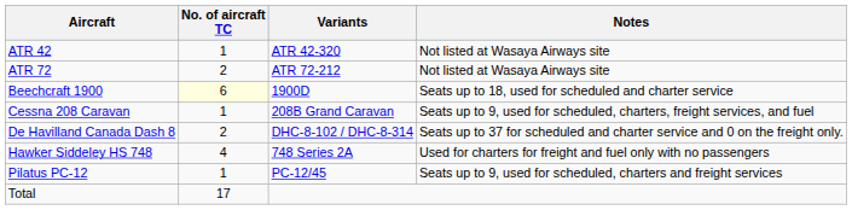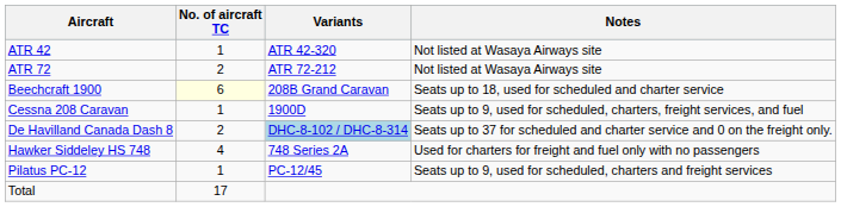Beechcraft 1900 | Variants: 1900D -> 208B Grand Caravan
Cessna 208 Caravan | Variants: 208B Grand Caravan -> 1900D
De Havilland Canada Dash 8 | Variants: no background -> lightblue background
